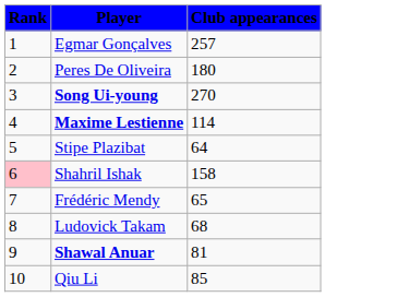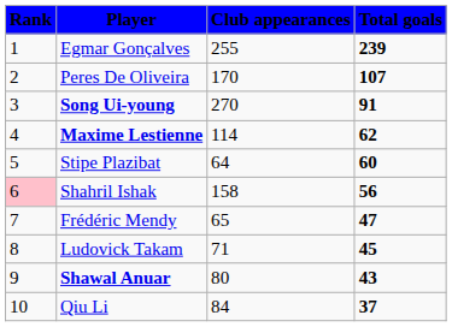+ column: Total goals | 239 | 107 | 91 | 62 | 60 | 56 | 47 | 45 | 43 | 37
Egmar Gonçalves | Club appearances: 257 -> 255
Peres De Oliveira | Club appearances: 180 -> 170
Ludovick Takam | Club appearances: 68 -> 71
Shawal Anuar | Club appearances: 81 -> 80
Qiu Li | Club appearances: 85 -> 84
